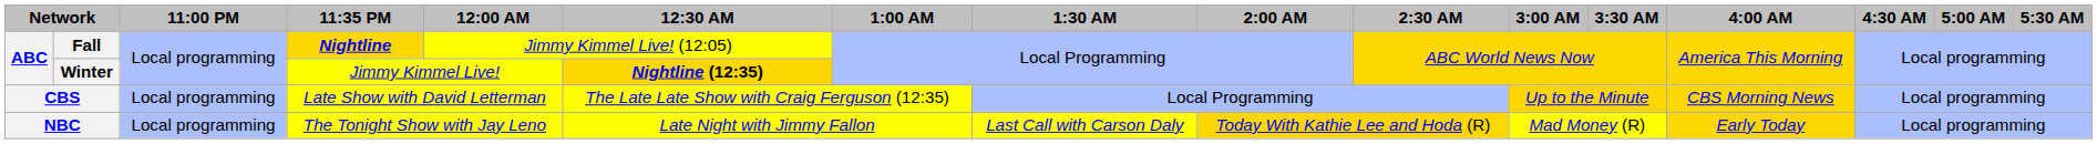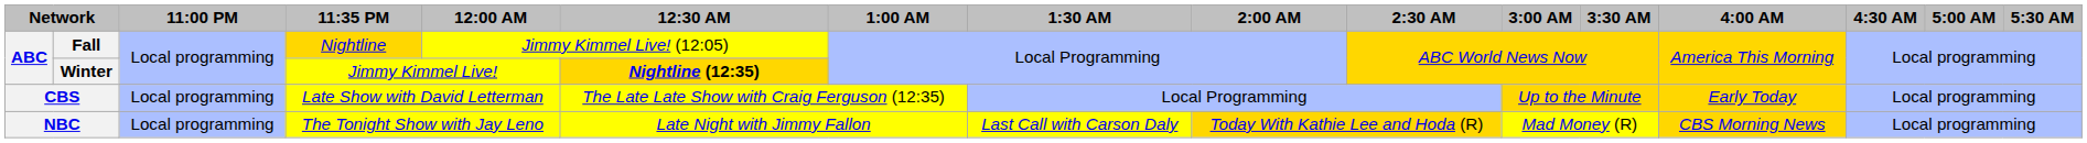Fall | 11:35 PM: bold -> normal
CBS | 4:00 AM: CBS Morning News -> Early Today
NBC | 4:00 AM: Early Today -> CBS Morning News
